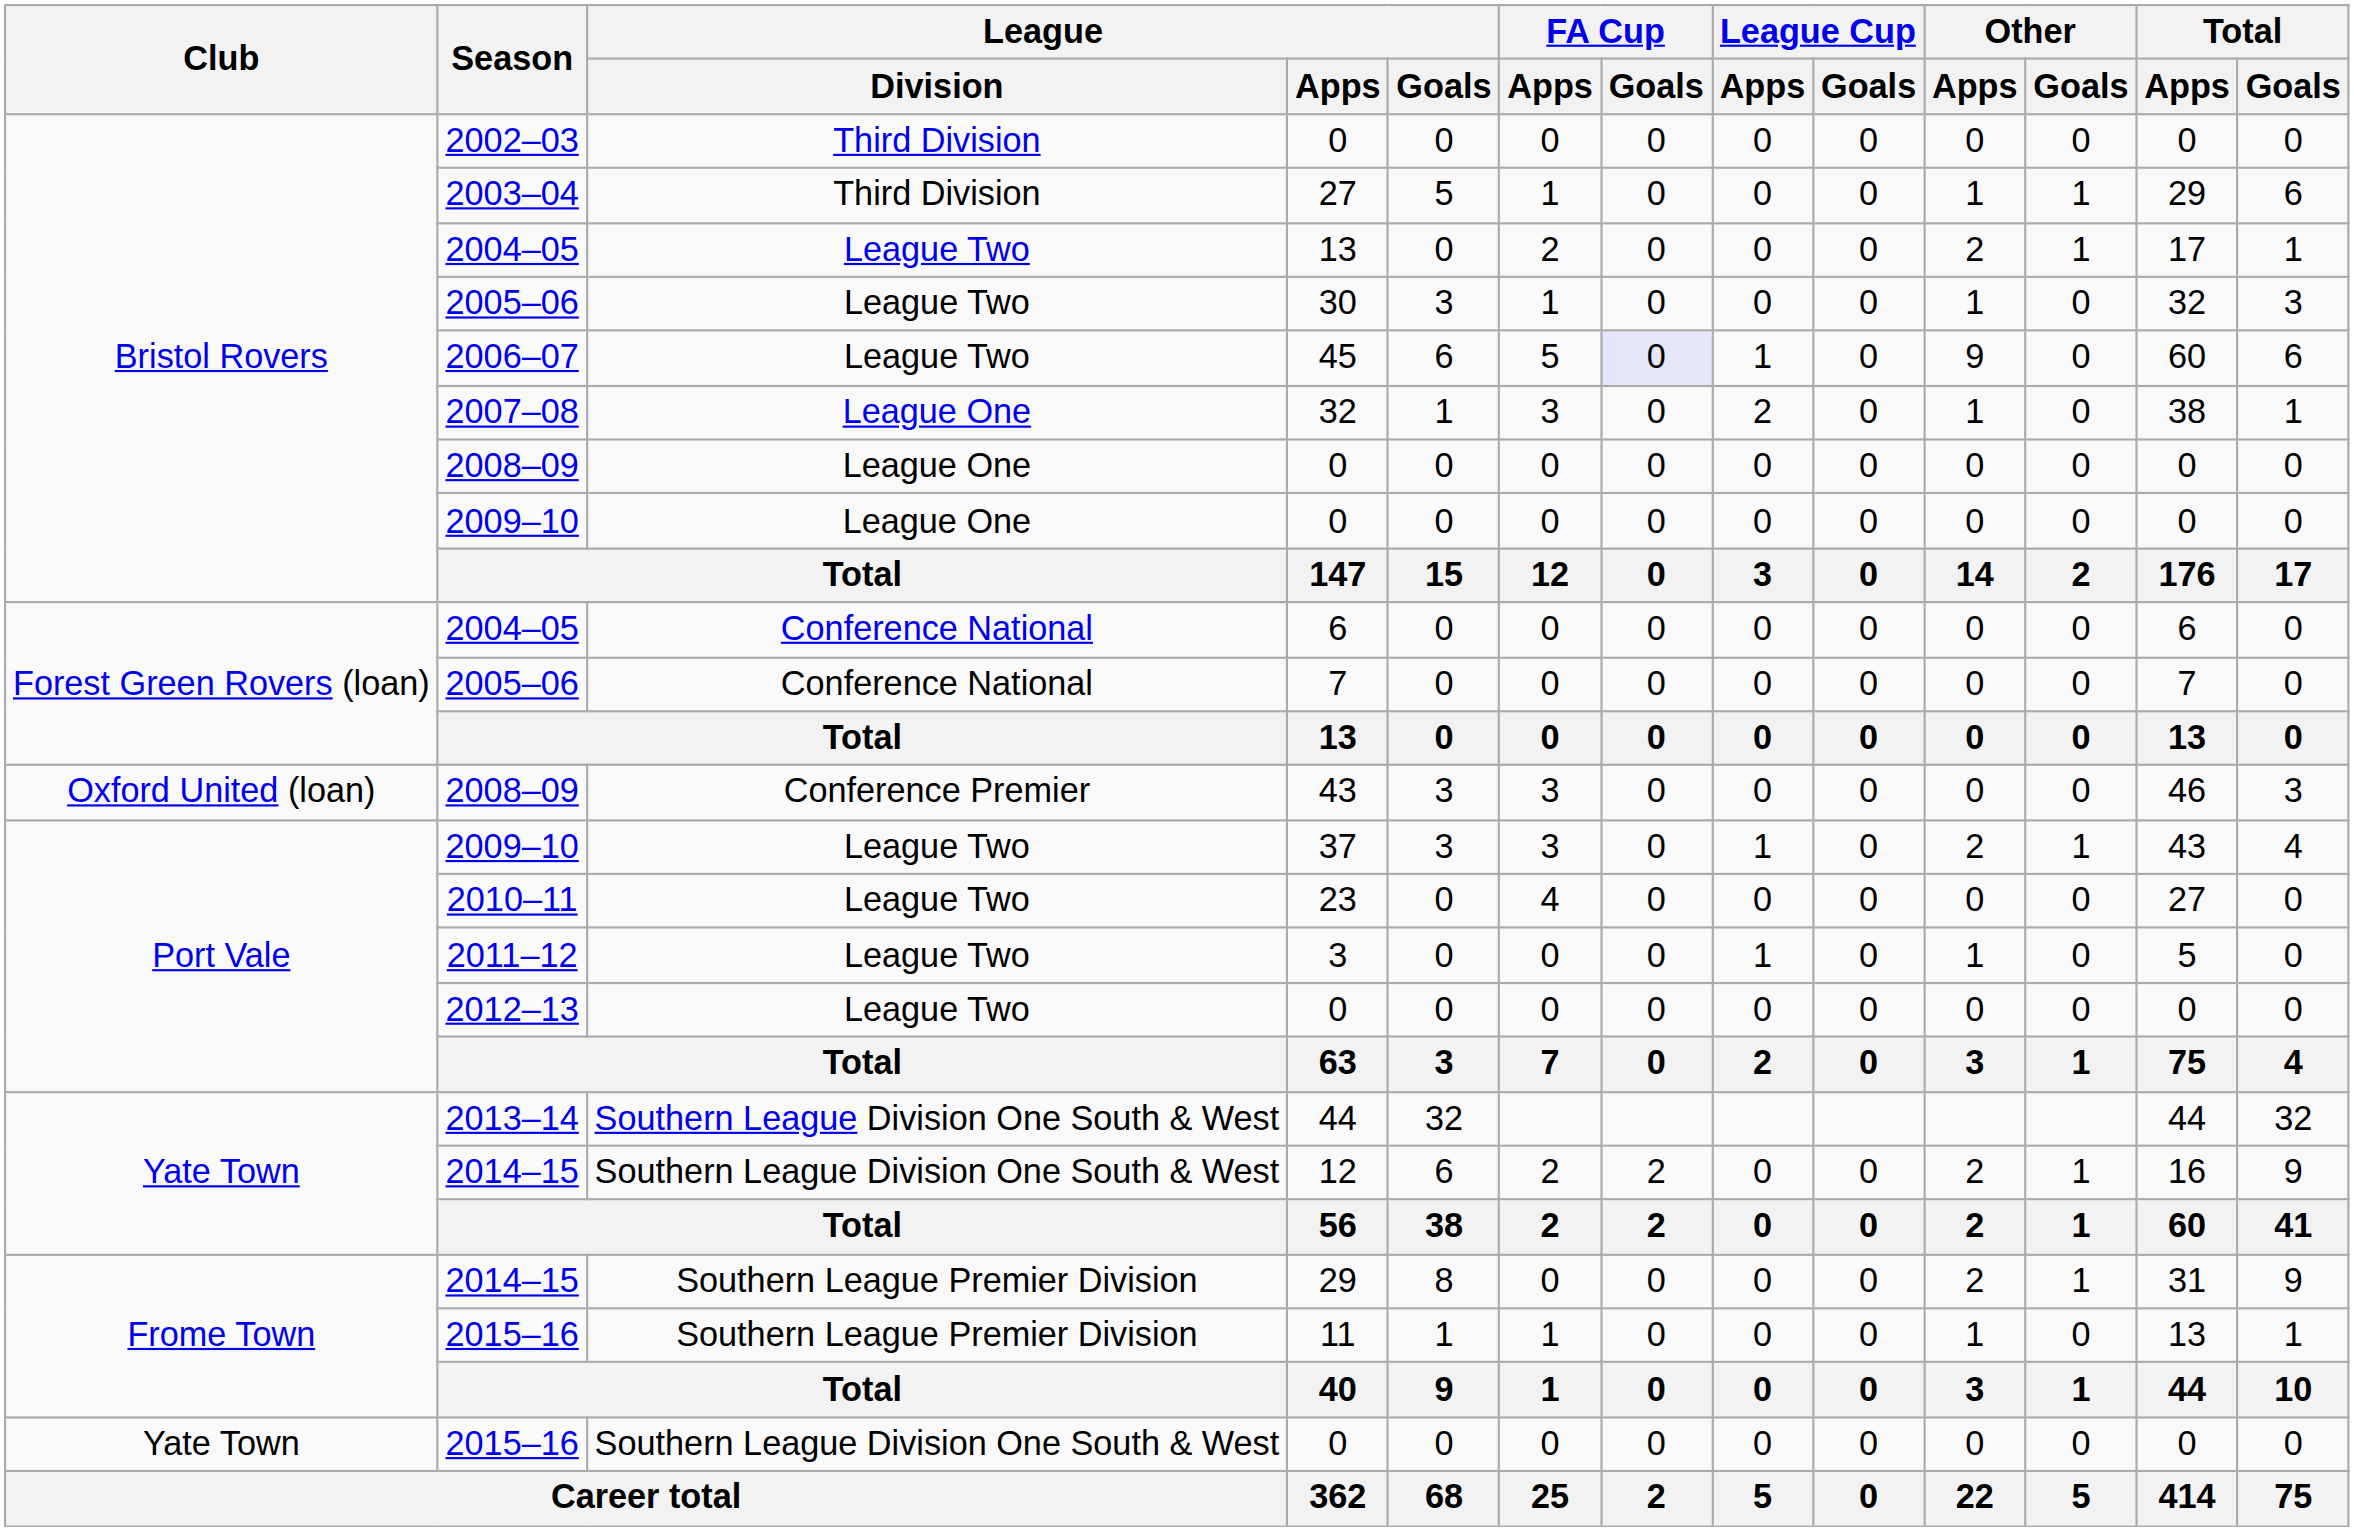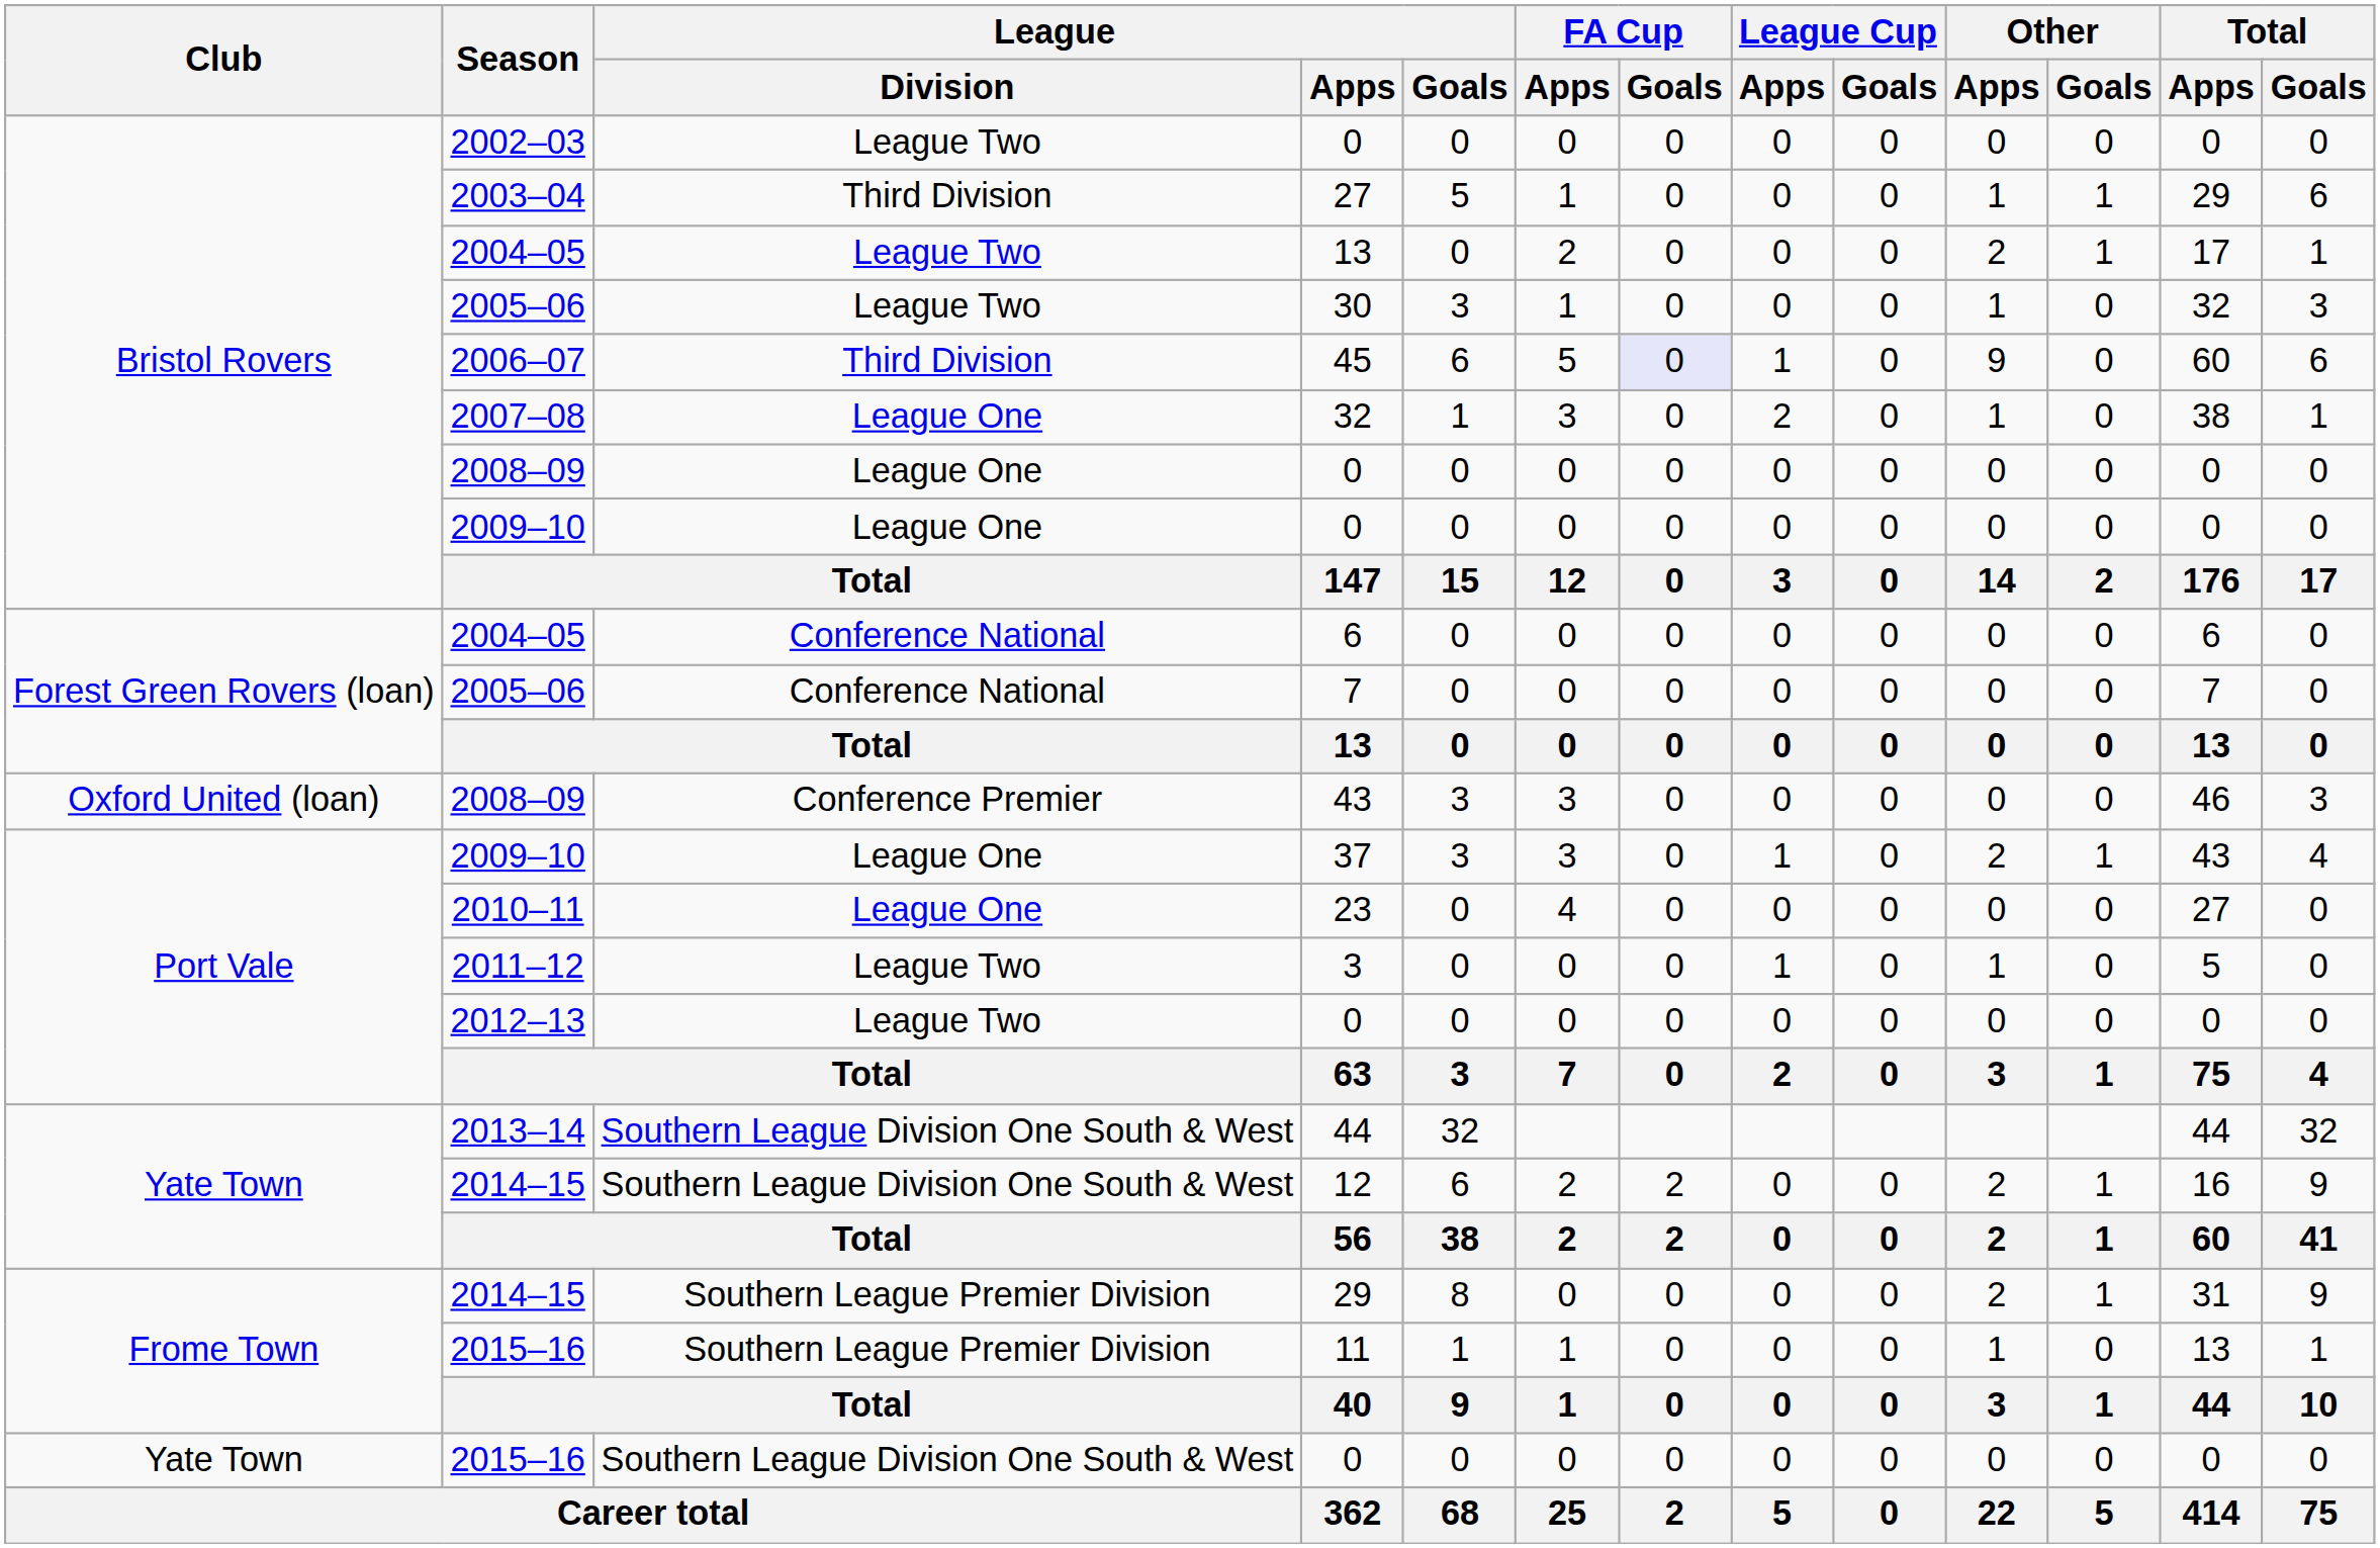2002–03 / 0 | League / Division: Third Division -> League Two
45 | League / Division: League Two -> Third Division
37 | League / Division: League Two -> League One
23 | League / Division: League Two -> League One
